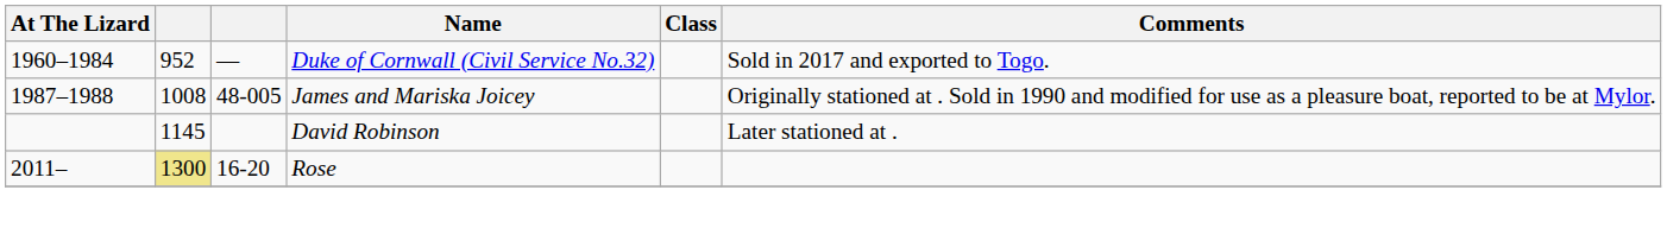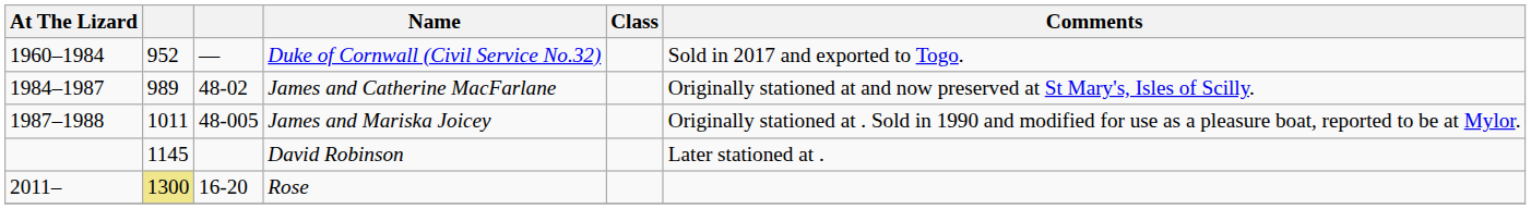+ row: 1984–1987 | 989 | 48-02 | James and Catherine MacFarlane | Originally stationed at and now preserved at St Mary's, Isles of Scilly.
James and Mariska Joicey | column 2: 1008 -> 1011
